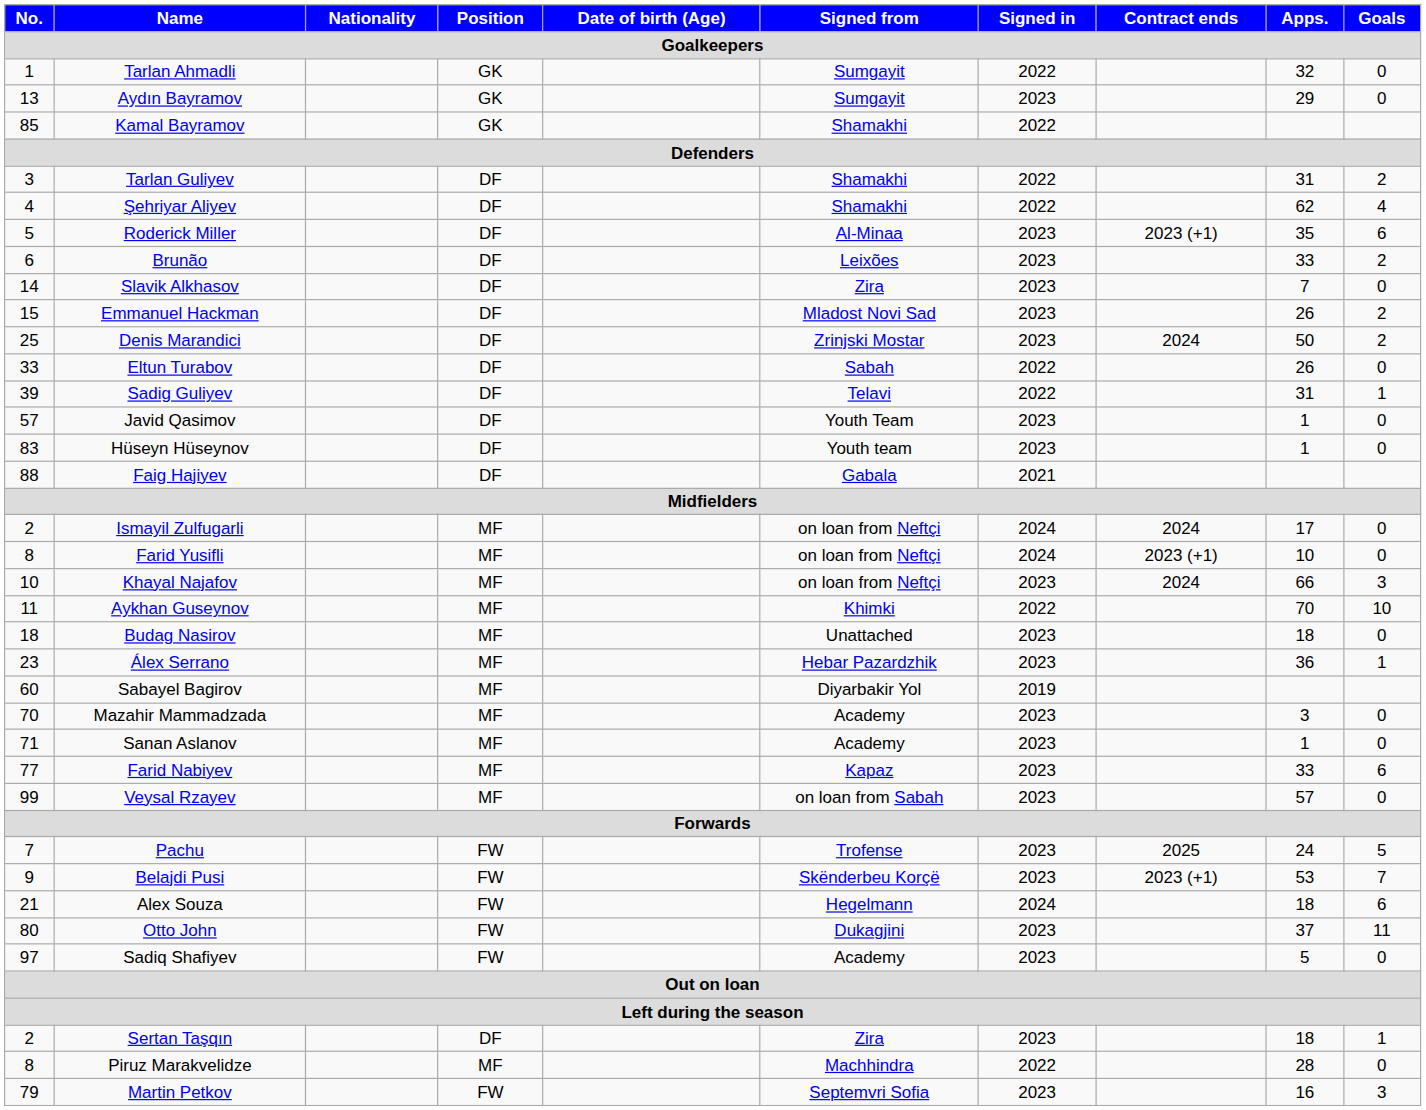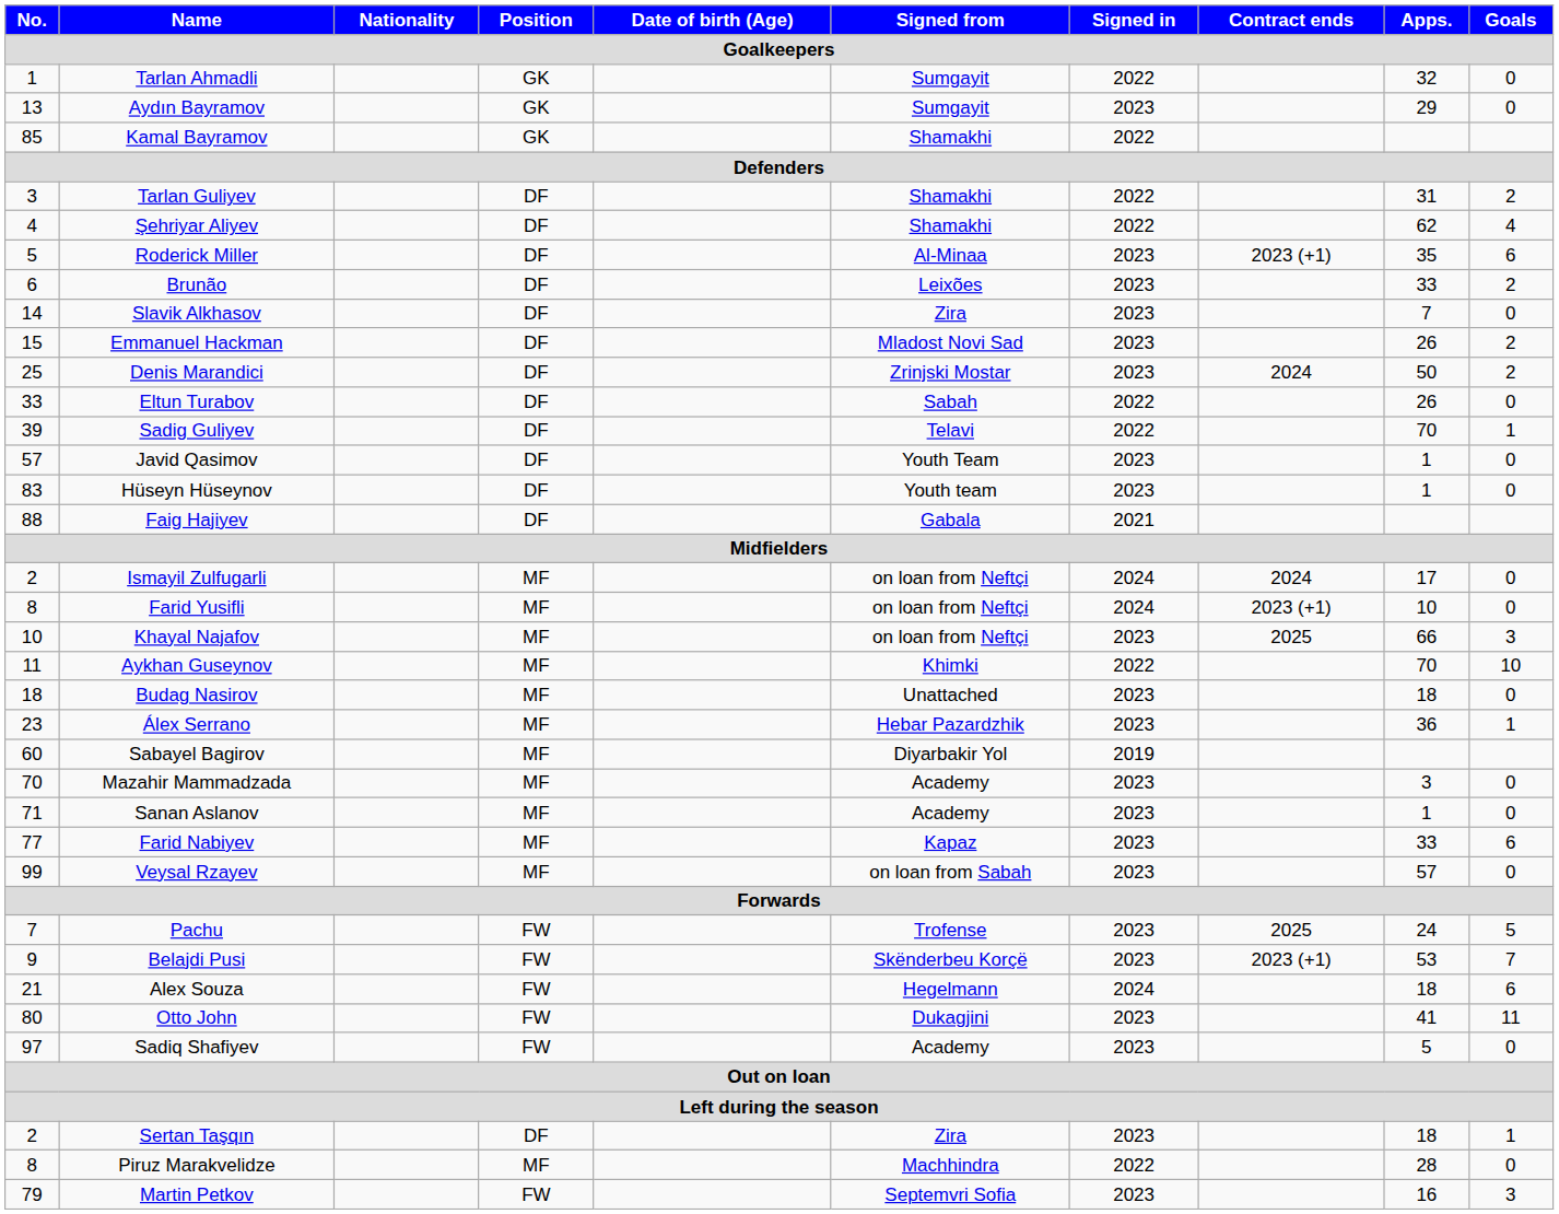Sadig Guliyev | Apps.: 31 -> 70
Khayal Najafov | Contract ends: 2024 -> 2025
Otto John | Apps.: 37 -> 41
